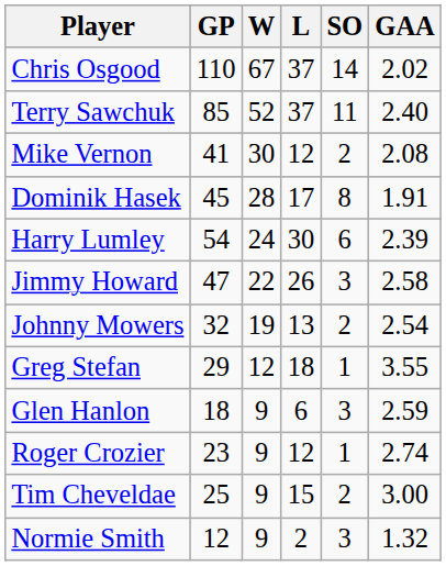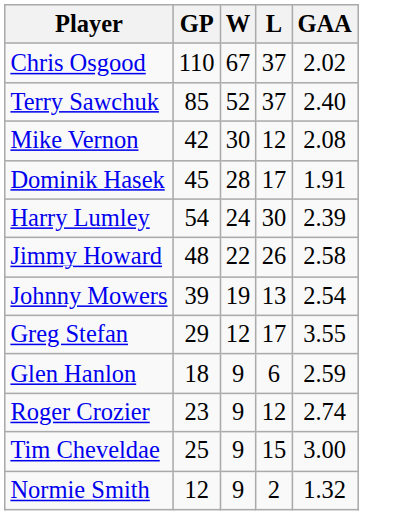- column: SO | 14 | 11 | 2 | 8 | 6 | 3 | 2 | 1 | 3 | 1 | 2 | 3
Mike Vernon | GP: 41 -> 42
Jimmy Howard | GP: 47 -> 48
Johnny Mowers | GP: 32 -> 39
Greg Stefan | L: 18 -> 17
